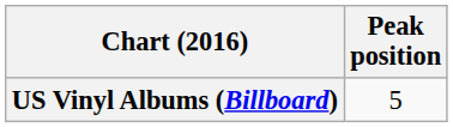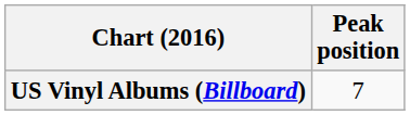US Vinyl Albums (Billboard) | Peak position: 5 -> 7
